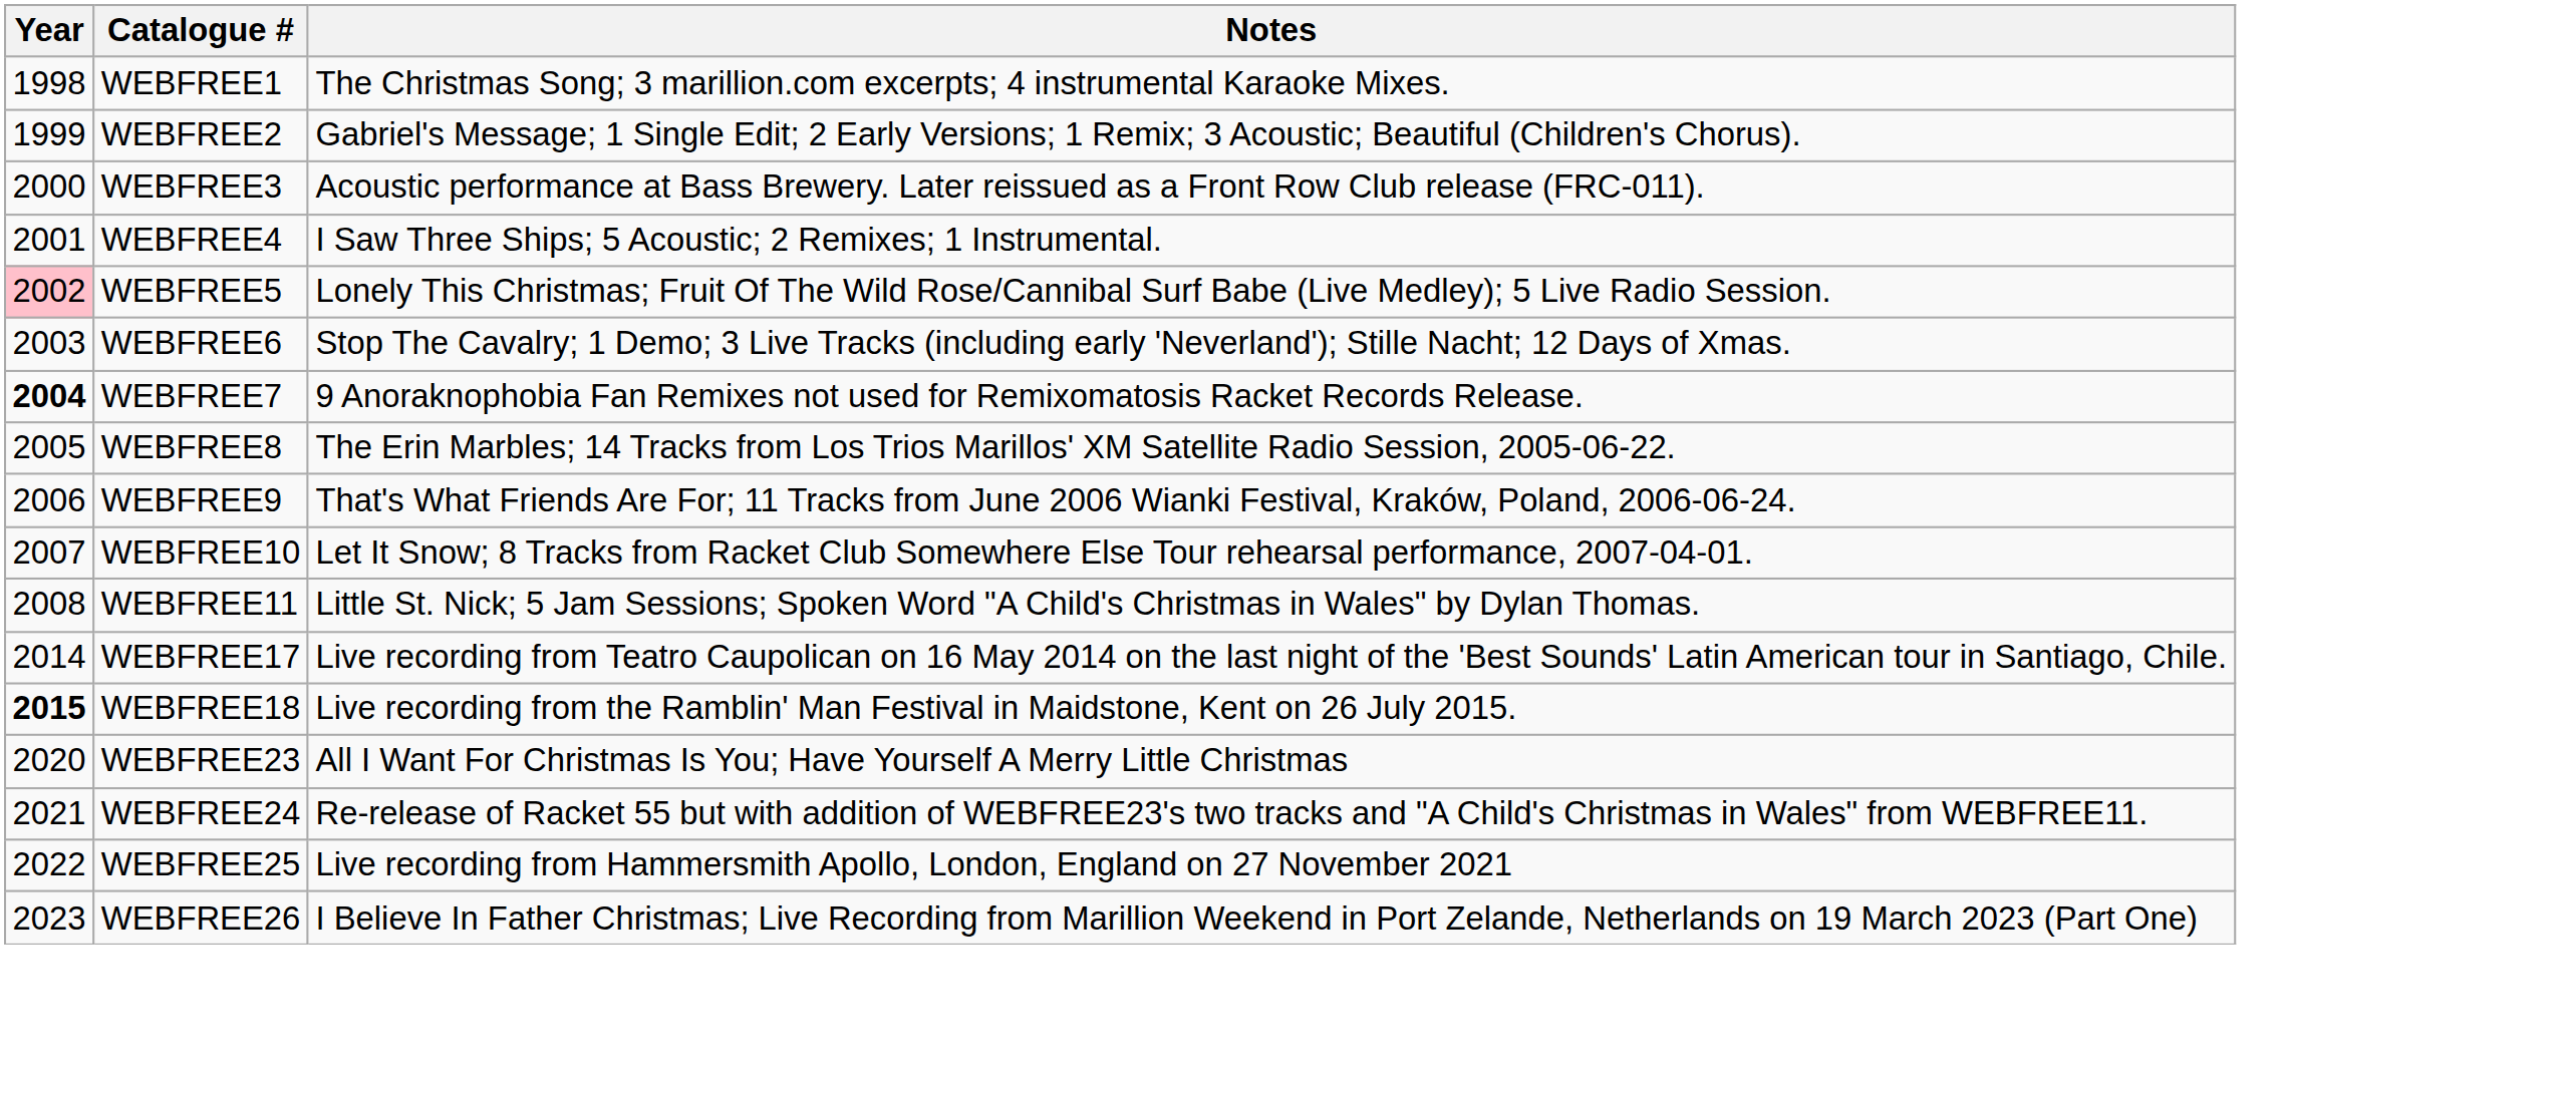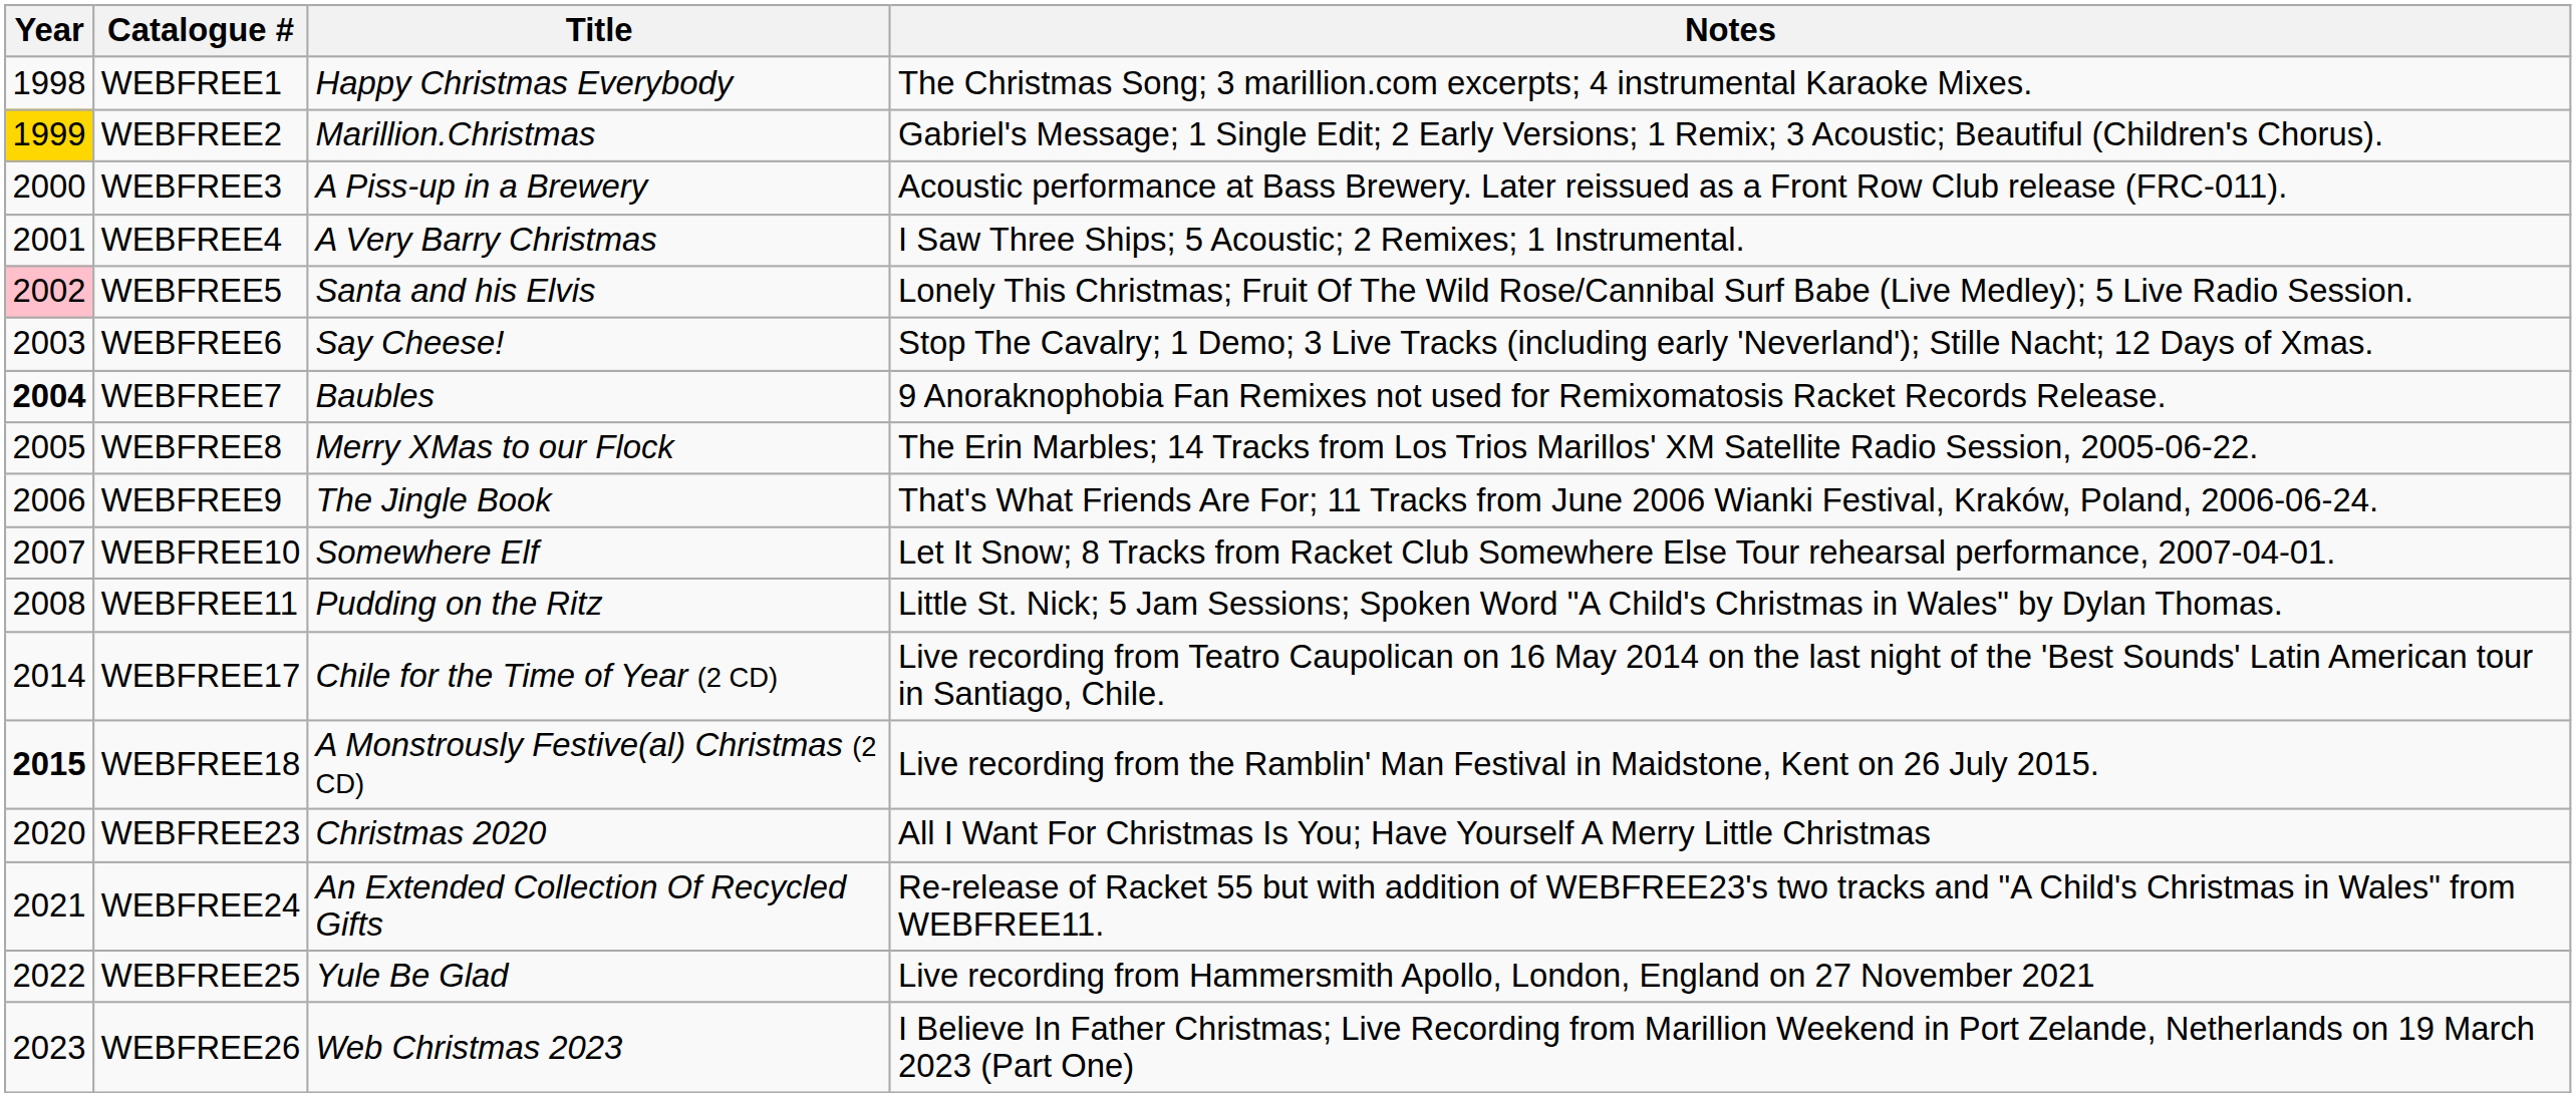+ column: Title | Happy Christmas Everybody | Marillion.Christmas | A Piss-up in a Brewery | A Very Barry Christmas | Santa and his Elvis | Say Cheese! | Baubles | Merry XMas to our Flock | The Jingle Book | Somewhere Elf | Pudding on the Ritz | Chile for the Time of Year (2 CD) | A Monstrously Festive(al) Christmas (2 CD) | Christmas 2020 | An Extended Collection Of Recycled Gifts | Yule Be Glad | Web Christmas 2023
WEBFREE2 | Year: no background -> gold background
